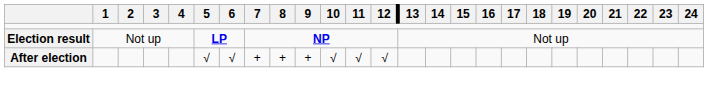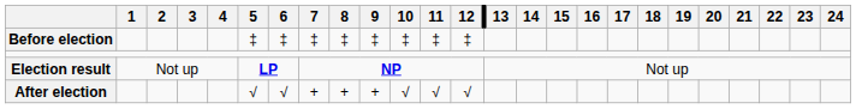+ row: Before election | ‡ | ‡ | ‡ | ‡ | ‡ | ‡ | ‡ | ‡
